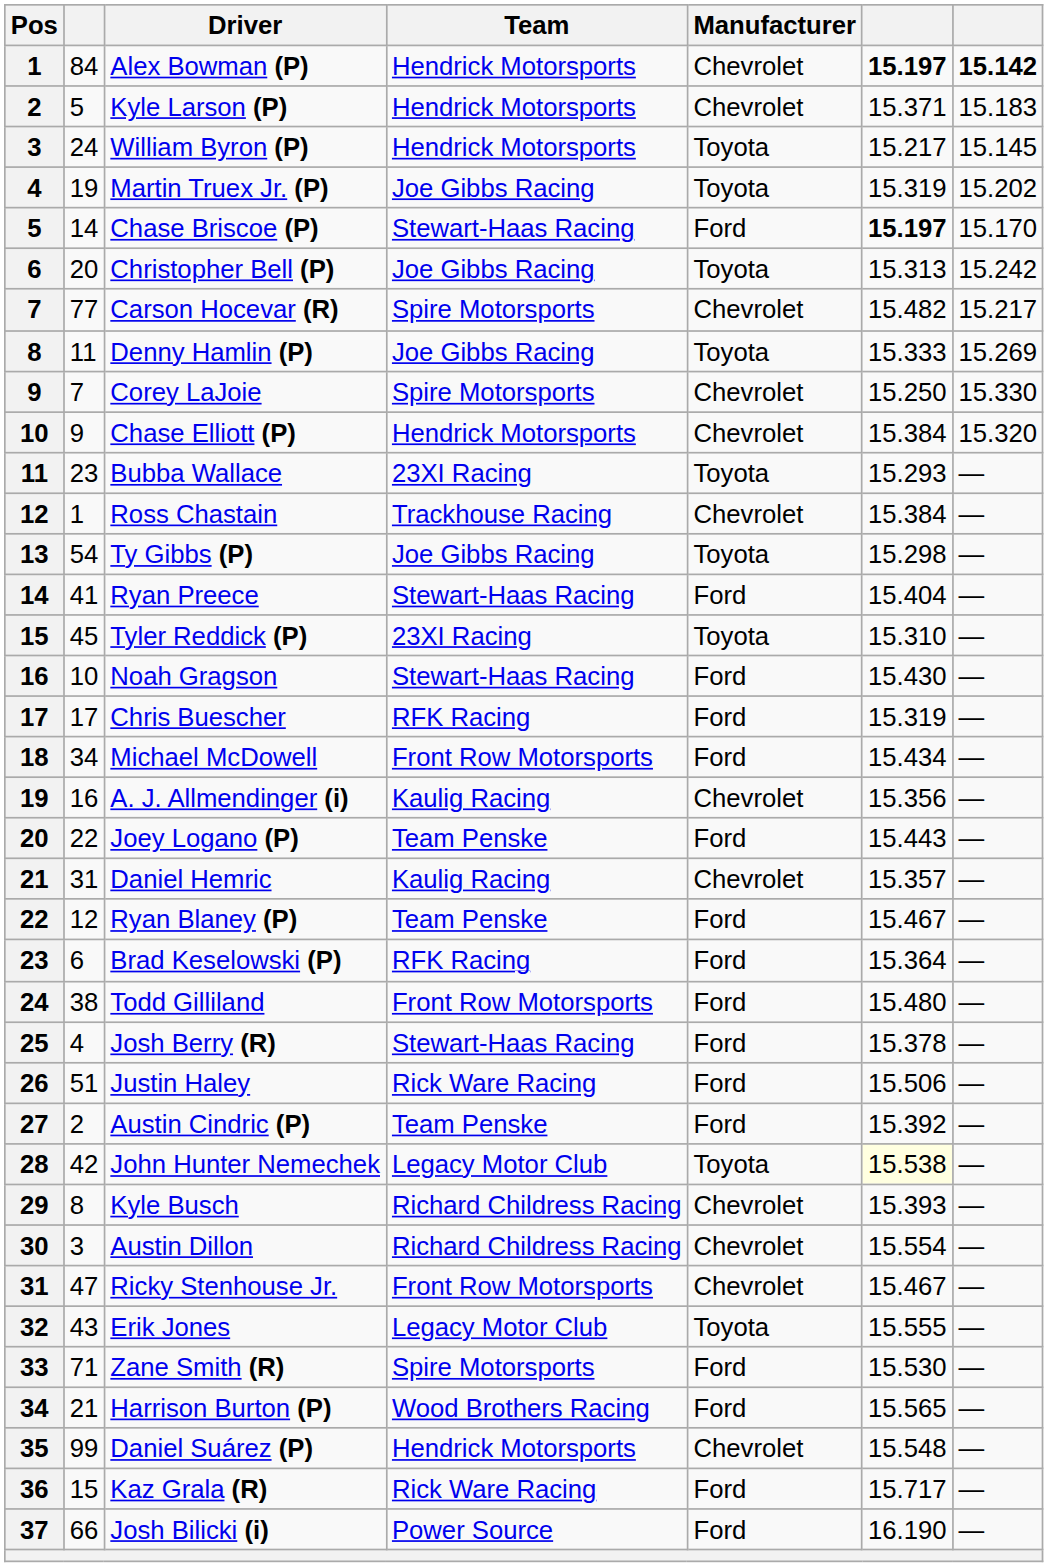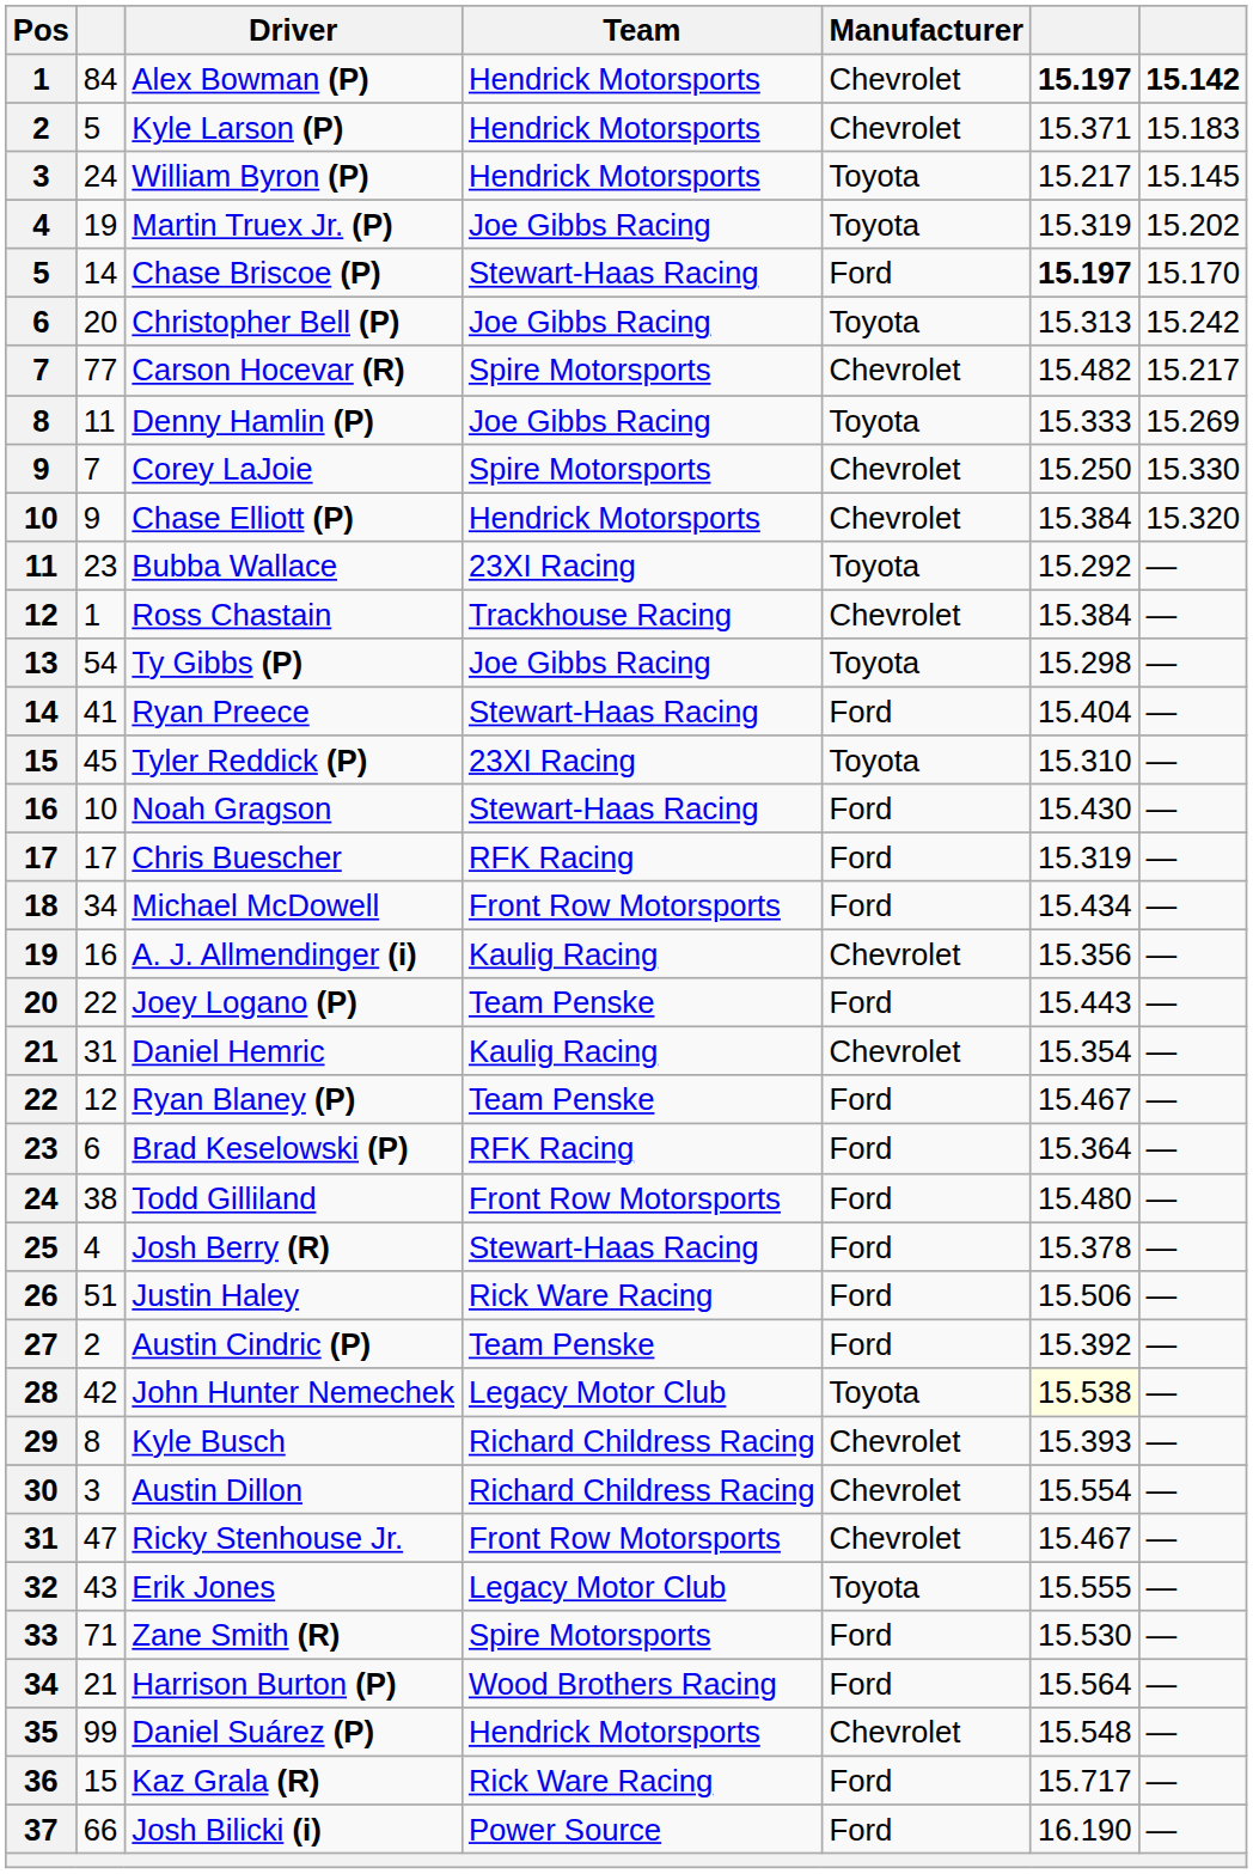Bubba Wallace | column 6: 15.293 -> 15.292
Daniel Hemric | column 6: 15.357 -> 15.354
Harrison Burton (P) | column 6: 15.565 -> 15.564
